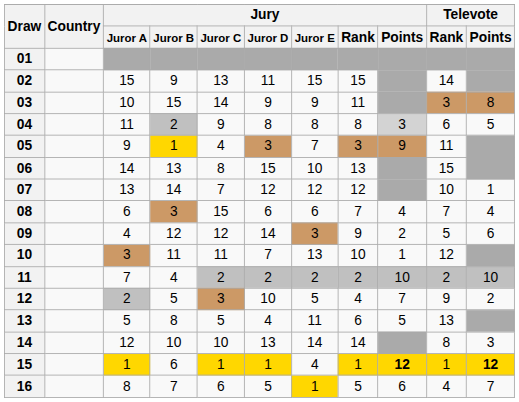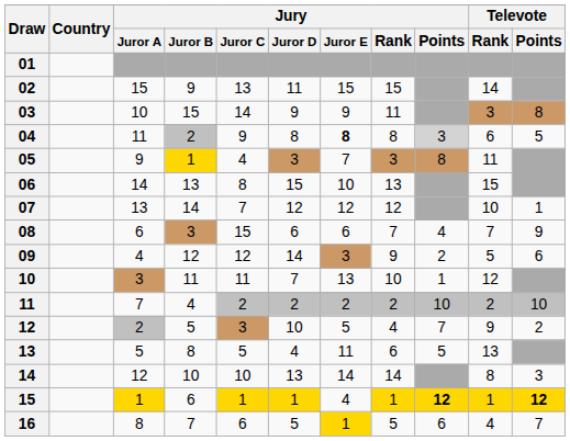04 | Jury / Juror E: normal -> bold
05 | Jury / Points: 9 -> 8
08 | Televote / Points: 4 -> 9
